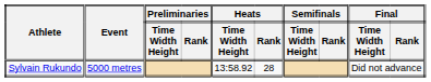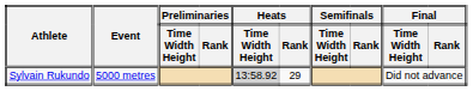Sylvain Rukundo | Heats / Time Width Height: no background -> lightgrey background
Sylvain Rukundo | Heats / Rank: 28 -> 29
